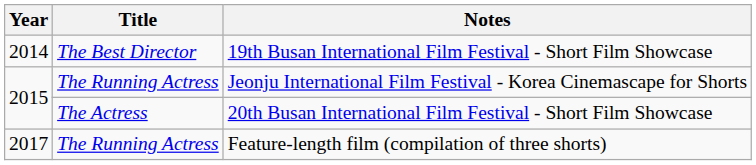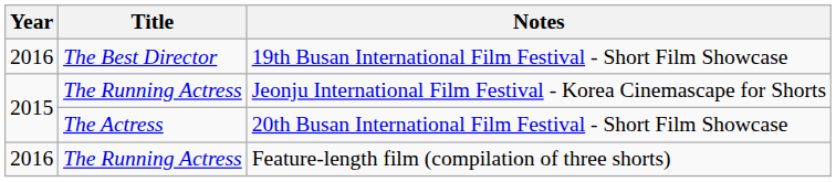19th Busan International Film Festival - Short Film Showcase | Year: 2014 -> 2016
Feature-length film (compilation of three shorts) | Year: 2017 -> 2016
